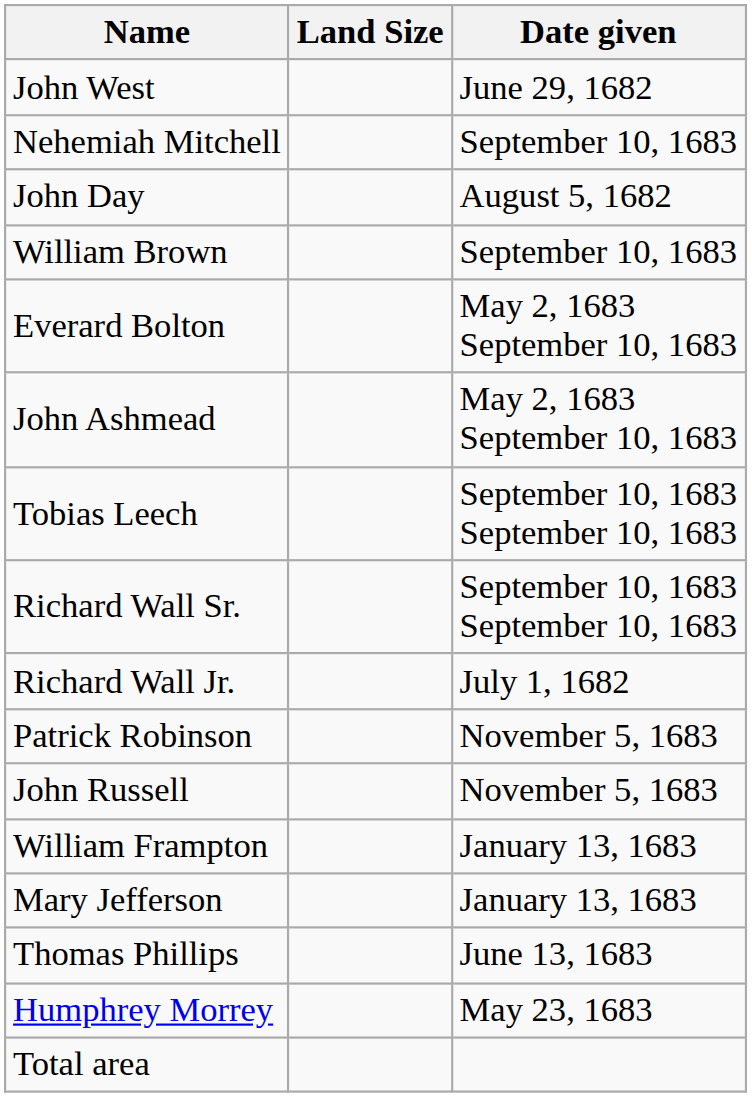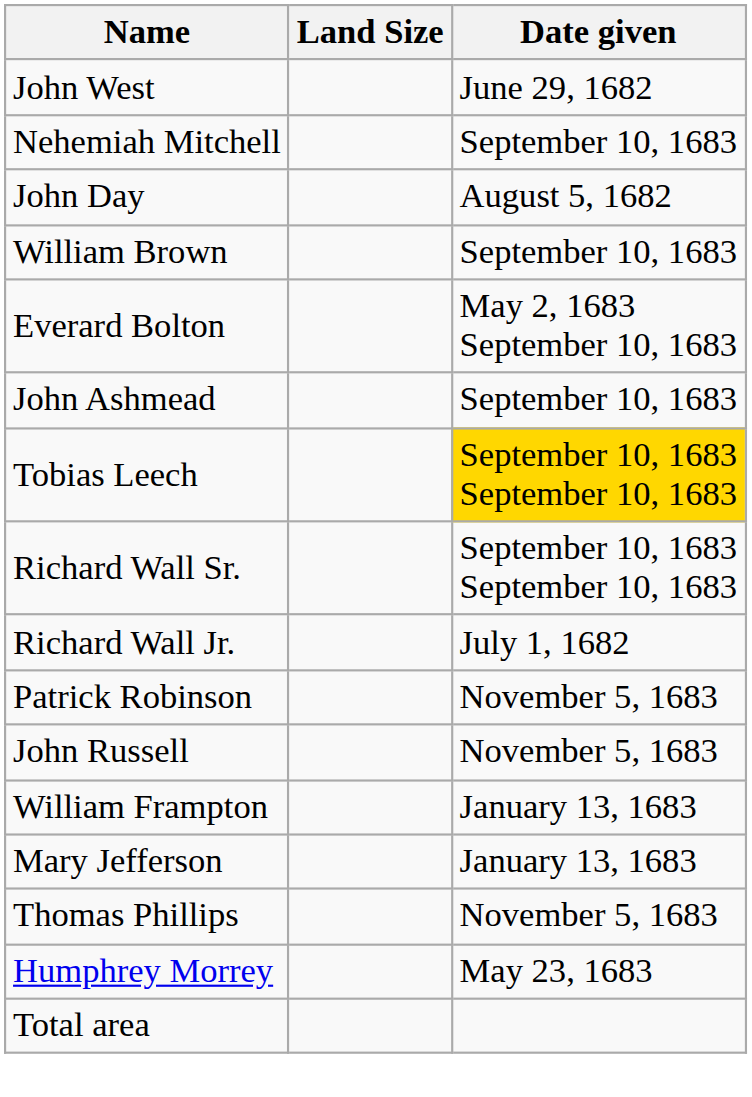John Ashmead | Date given: May 2, 1683 September 10, 1683 -> September 10, 1683
Tobias Leech | Date given: no background -> gold background
Thomas Phillips | Date given: June 13, 1683 -> November 5, 1683
